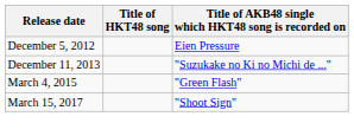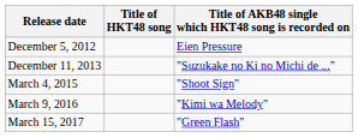March 4, 2015 | Title of AKB48 single which HKT48 song is recorded on: "Green Flash" -> "Shoot Sign"
+ row: March 9, 2016 | "Kimi wa Melody"
March 15, 2017 | Title of AKB48 single which HKT48 song is recorded on: "Shoot Sign" -> "Green Flash"
